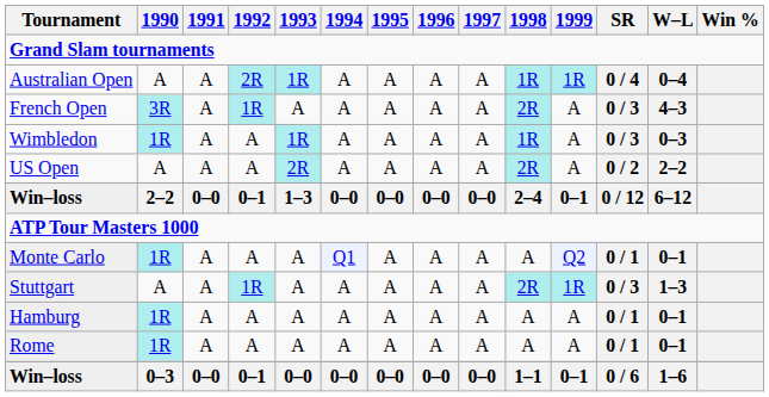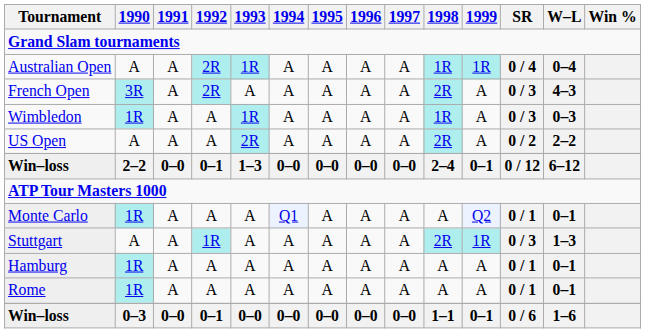French Open | 1992: 1R -> 2R
